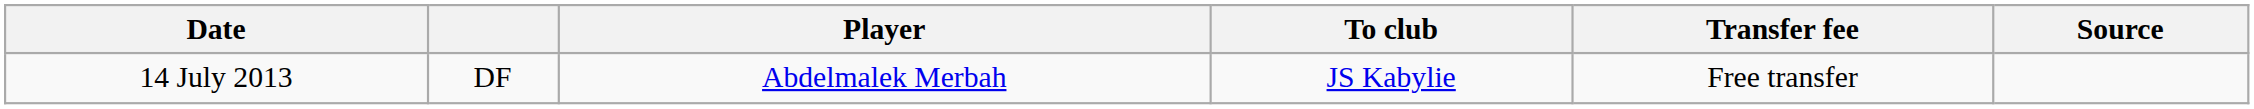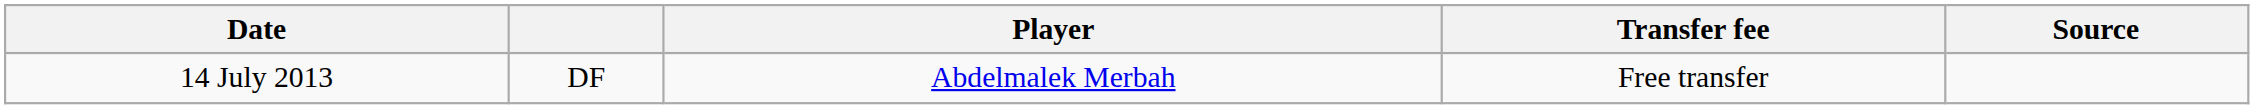- column: To club | JS Kabylie
